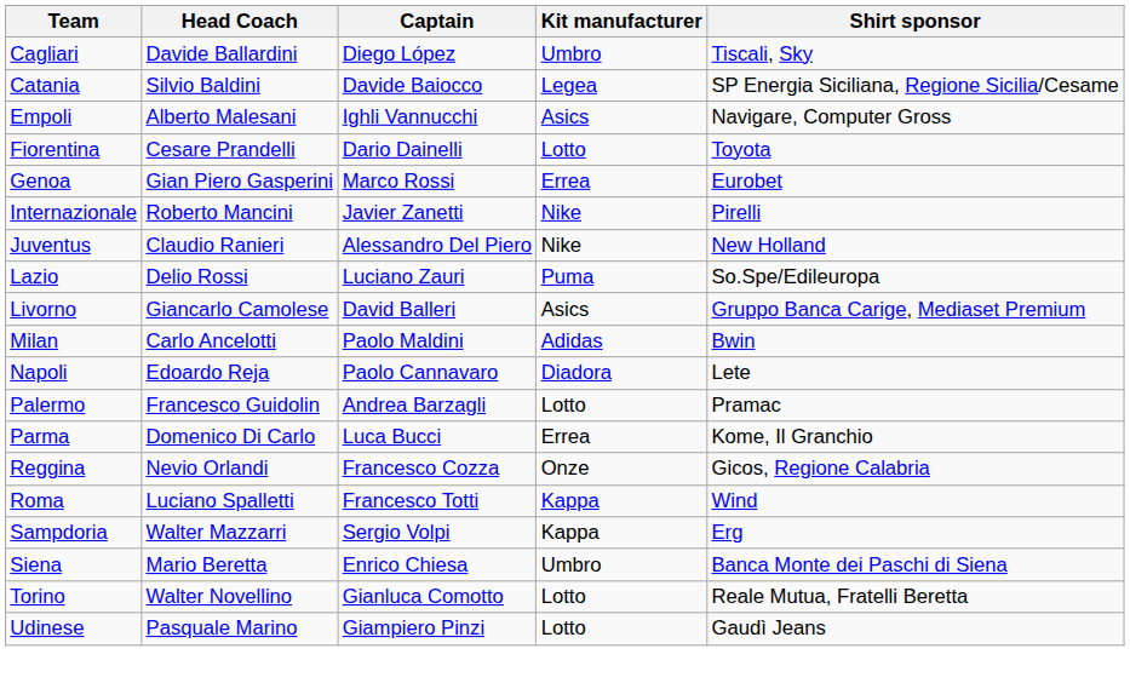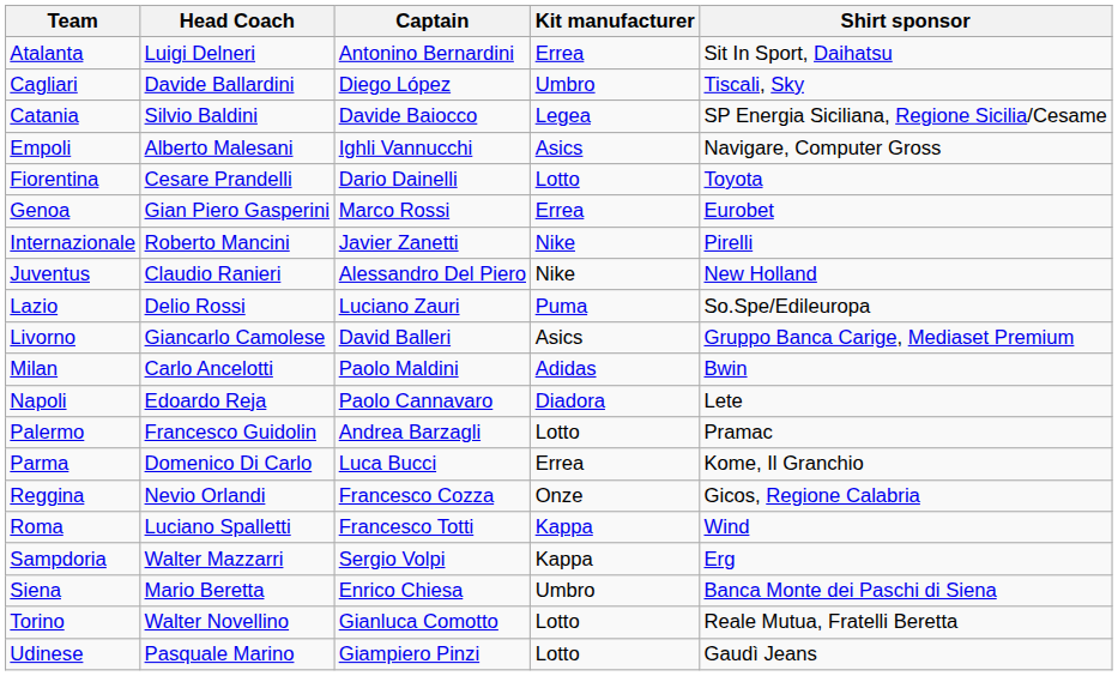+ row: Atalanta | Luigi Delneri | Antonino Bernardini | Errea | Sit In Sport, Daihatsu
